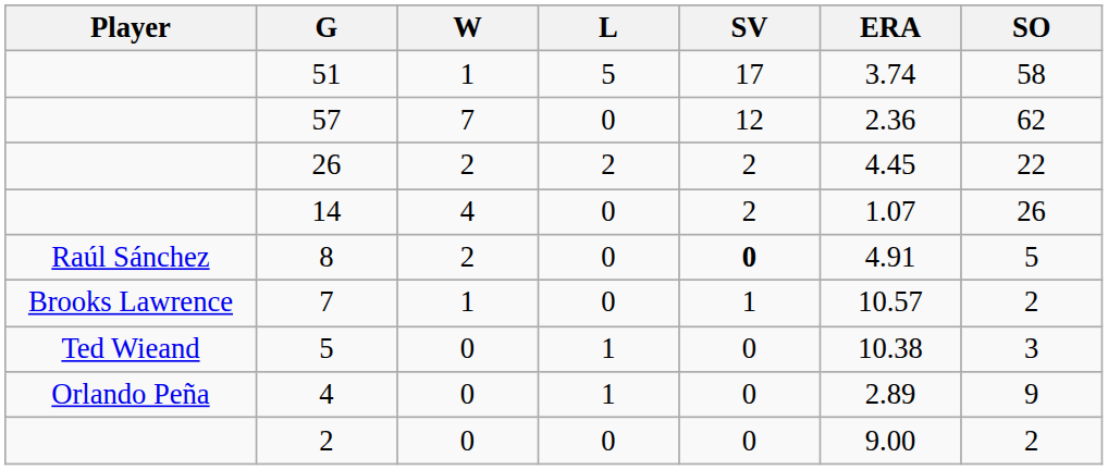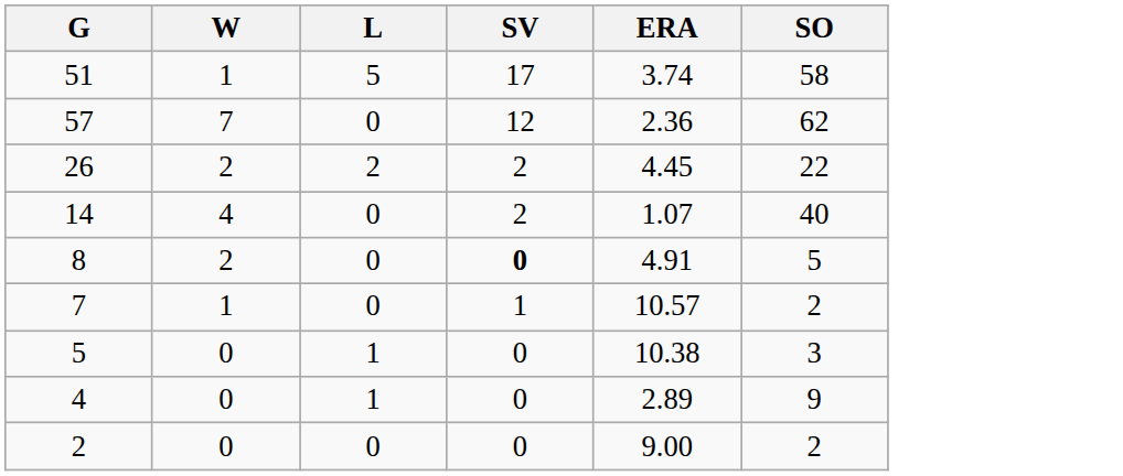- column: Player | Raúl Sánchez | Brooks Lawrence | Ted Wieand | Orlando Peña
14 | SO: 26 -> 40
